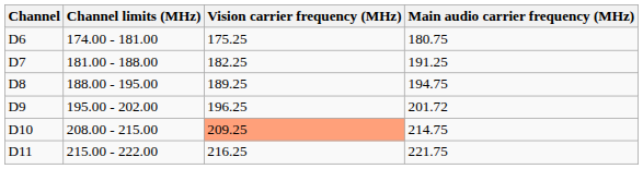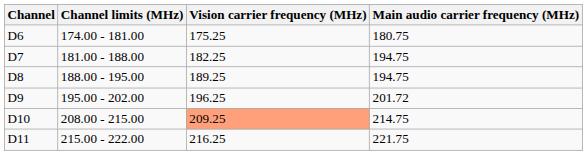D7 | Main audio carrier frequency (MHz): 191.25 -> 194.75
